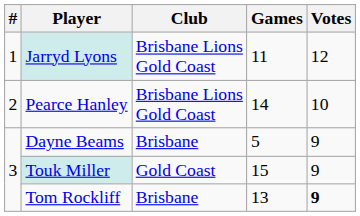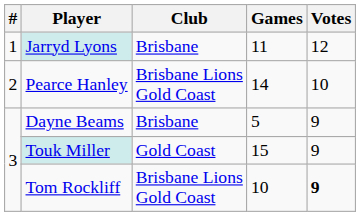Jarryd Lyons | Club: Brisbane Lions Gold Coast -> Brisbane
Tom Rockliff | Club: Brisbane -> Brisbane Lions Gold Coast
Tom Rockliff | Games: 13 -> 10
